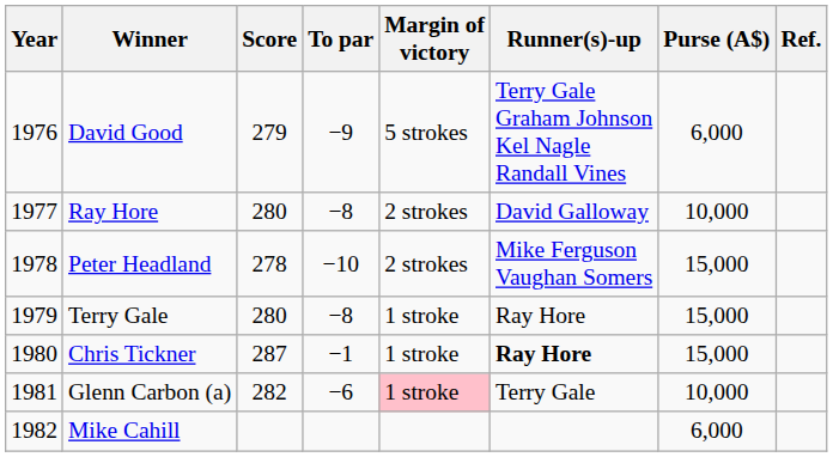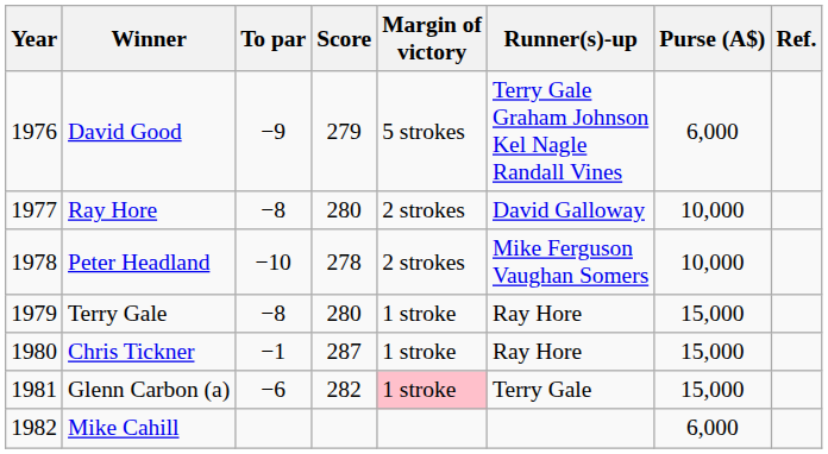columns swapped: Score <-> To par
Peter Headland | Purse (A$): 15,000 -> 10,000
Chris Tickner | Runner(s)-up: bold -> normal
Glenn Carbon (a) | Purse (A$): 10,000 -> 15,000
